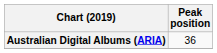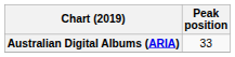Australian Digital Albums (ARIA) | Peak position: 36 -> 33
